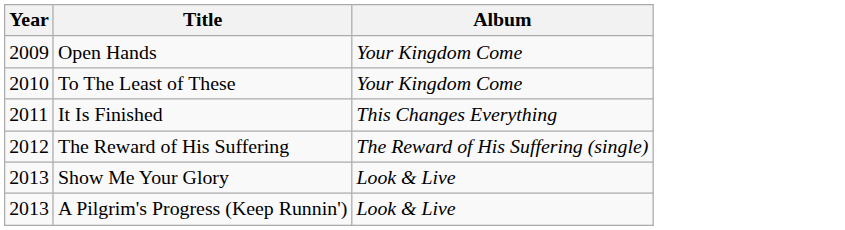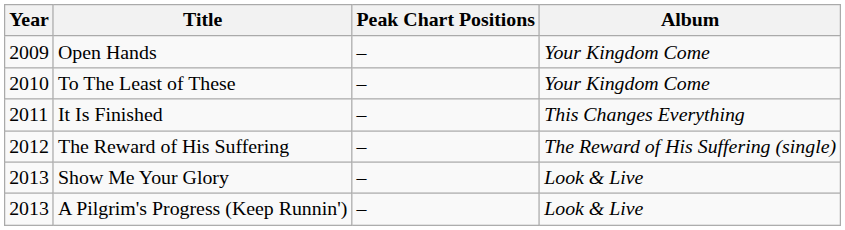+ column: Peak Chart Positions | – | – | – | – | – | –
